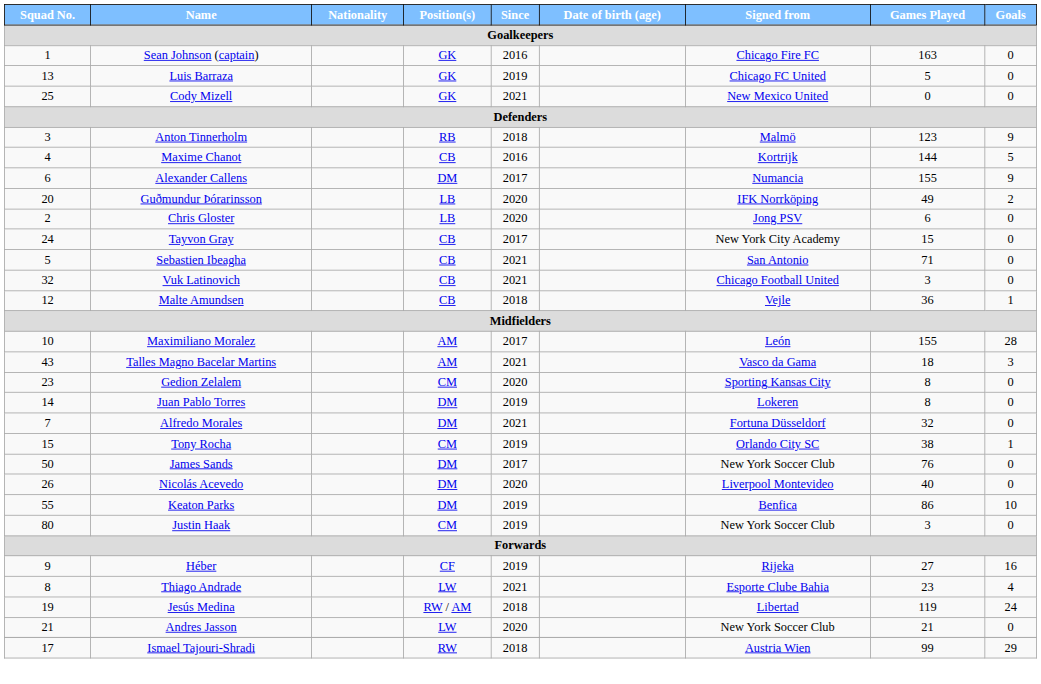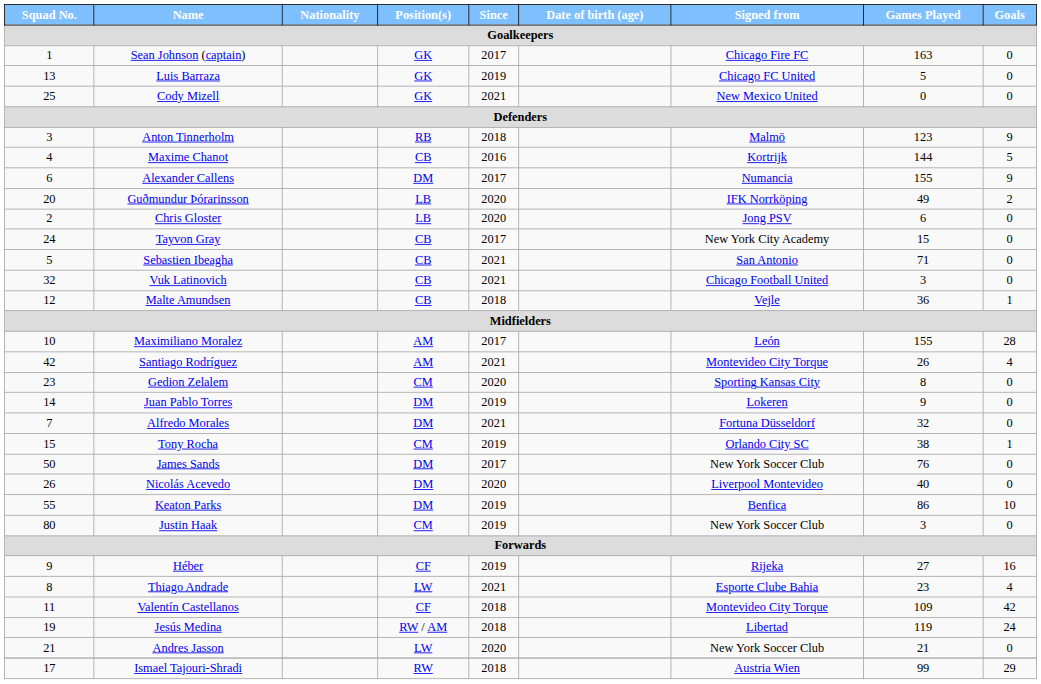Sean Johnson (captain) | Since: 2016 -> 2017
- row: 43 | Talles Magno Bacelar Martins | AM | 2021 | Vasco da Gama | 18 | 3
+ row: 42 | Santiago Rodríguez | AM | 2021 | Montevideo City Torque | 26 | 4
Juan Pablo Torres | Games Played: 8 -> 9
+ row: 11 | Valentín Castellanos | CF | 2018 | Montevideo City Torque | 109 | 42
